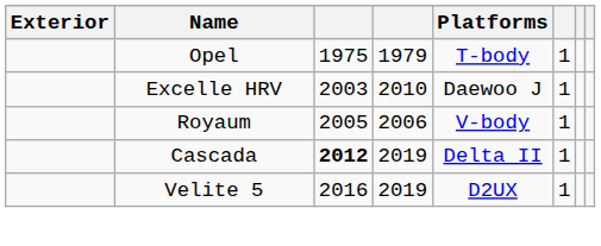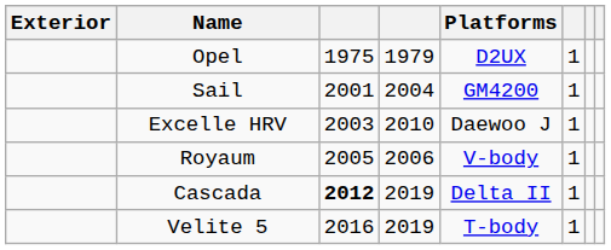Opel | Platforms: T-body -> D2UX
+ row: Sail | 2001 | 2004 | GM4200 | 1
Velite 5 | Platforms: D2UX -> T-body
